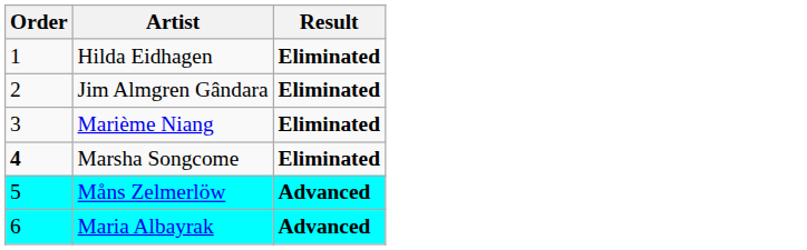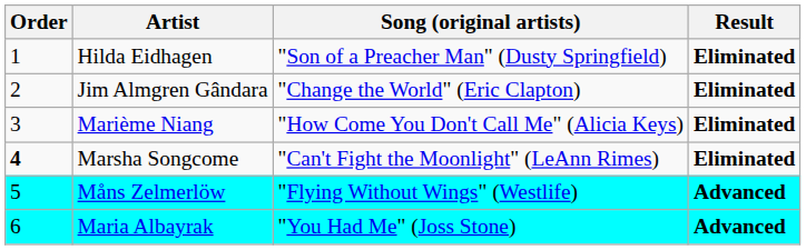+ column: Song (original artists) | "Son of a Preacher Man" (Dusty Springfield) | "Change the World" (Eric Clapton) | "How Come You Don't Call Me" (Alicia Keys) | "Can't Fight the Moonlight" (LeAnn Rimes) | "Flying Without Wings" (Westlife) | "You Had Me" (Joss Stone)
